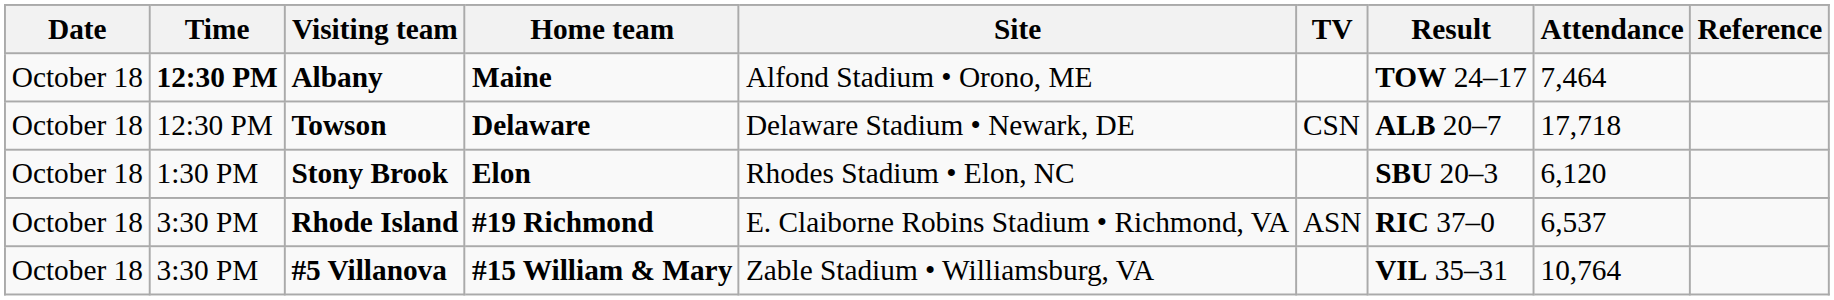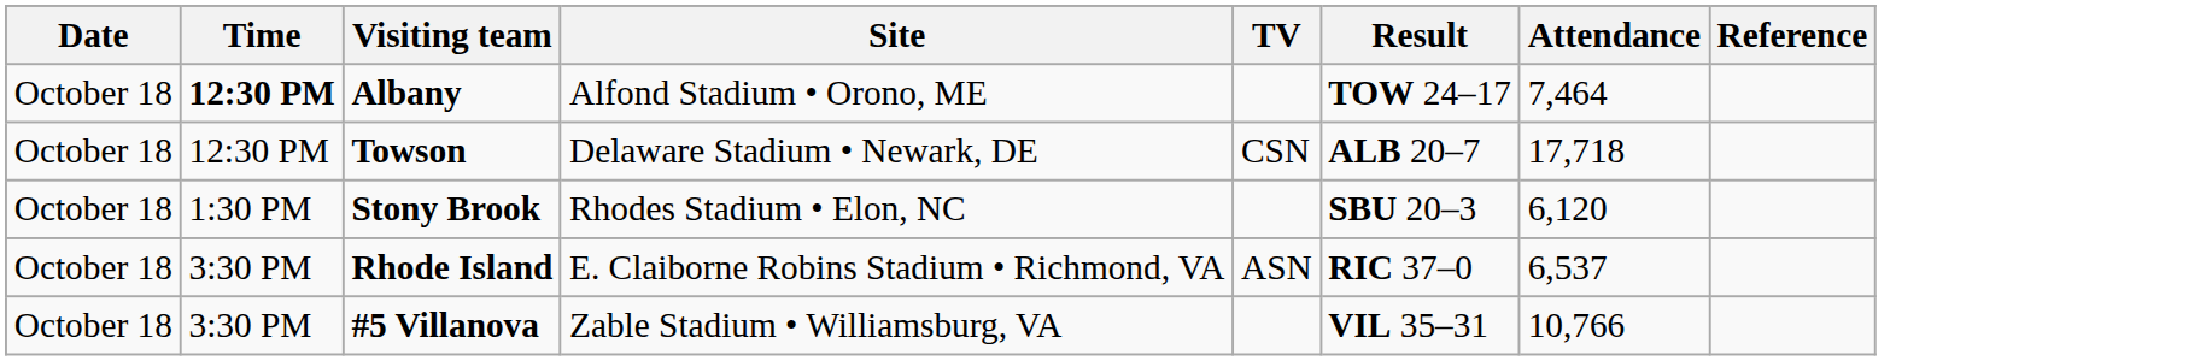- column: Home team | Maine | Delaware | Elon | #19 Richmond | #15 William & Mary
#5 Villanova | Attendance: 10,764 -> 10,766
